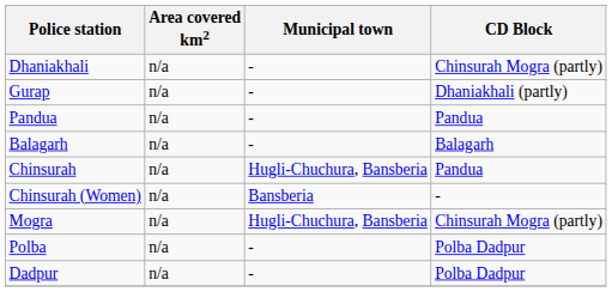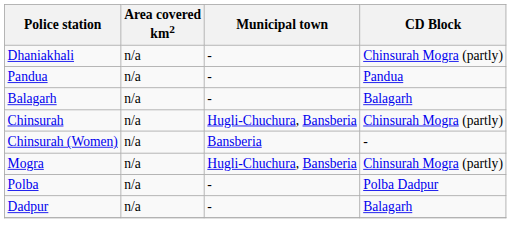- row: Gurap | n/a | - | Dhaniakhali (partly)
Chinsurah | CD Block: Pandua -> Chinsurah Mogra (partly)
Dadpur | CD Block: Polba Dadpur -> Balagarh
